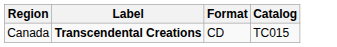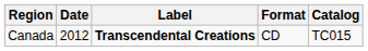+ column: Date | 2012
